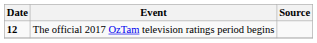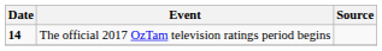The official 2017 OzTam television ratings period begins | Date: 12 -> 14
